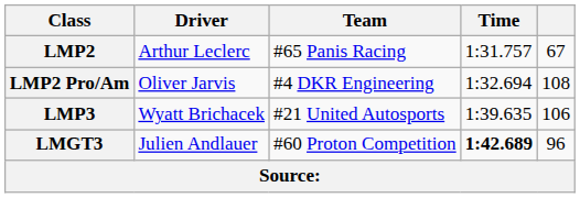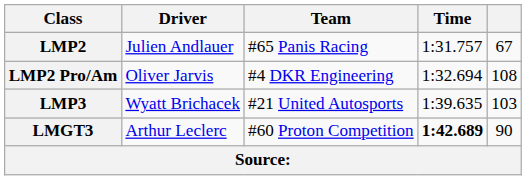LMP2 | Driver: Arthur Leclerc -> Julien Andlauer
LMP3 | column 5: 106 -> 103
LMGT3 | Driver: Julien Andlauer -> Arthur Leclerc
LMGT3 | column 5: 96 -> 90
